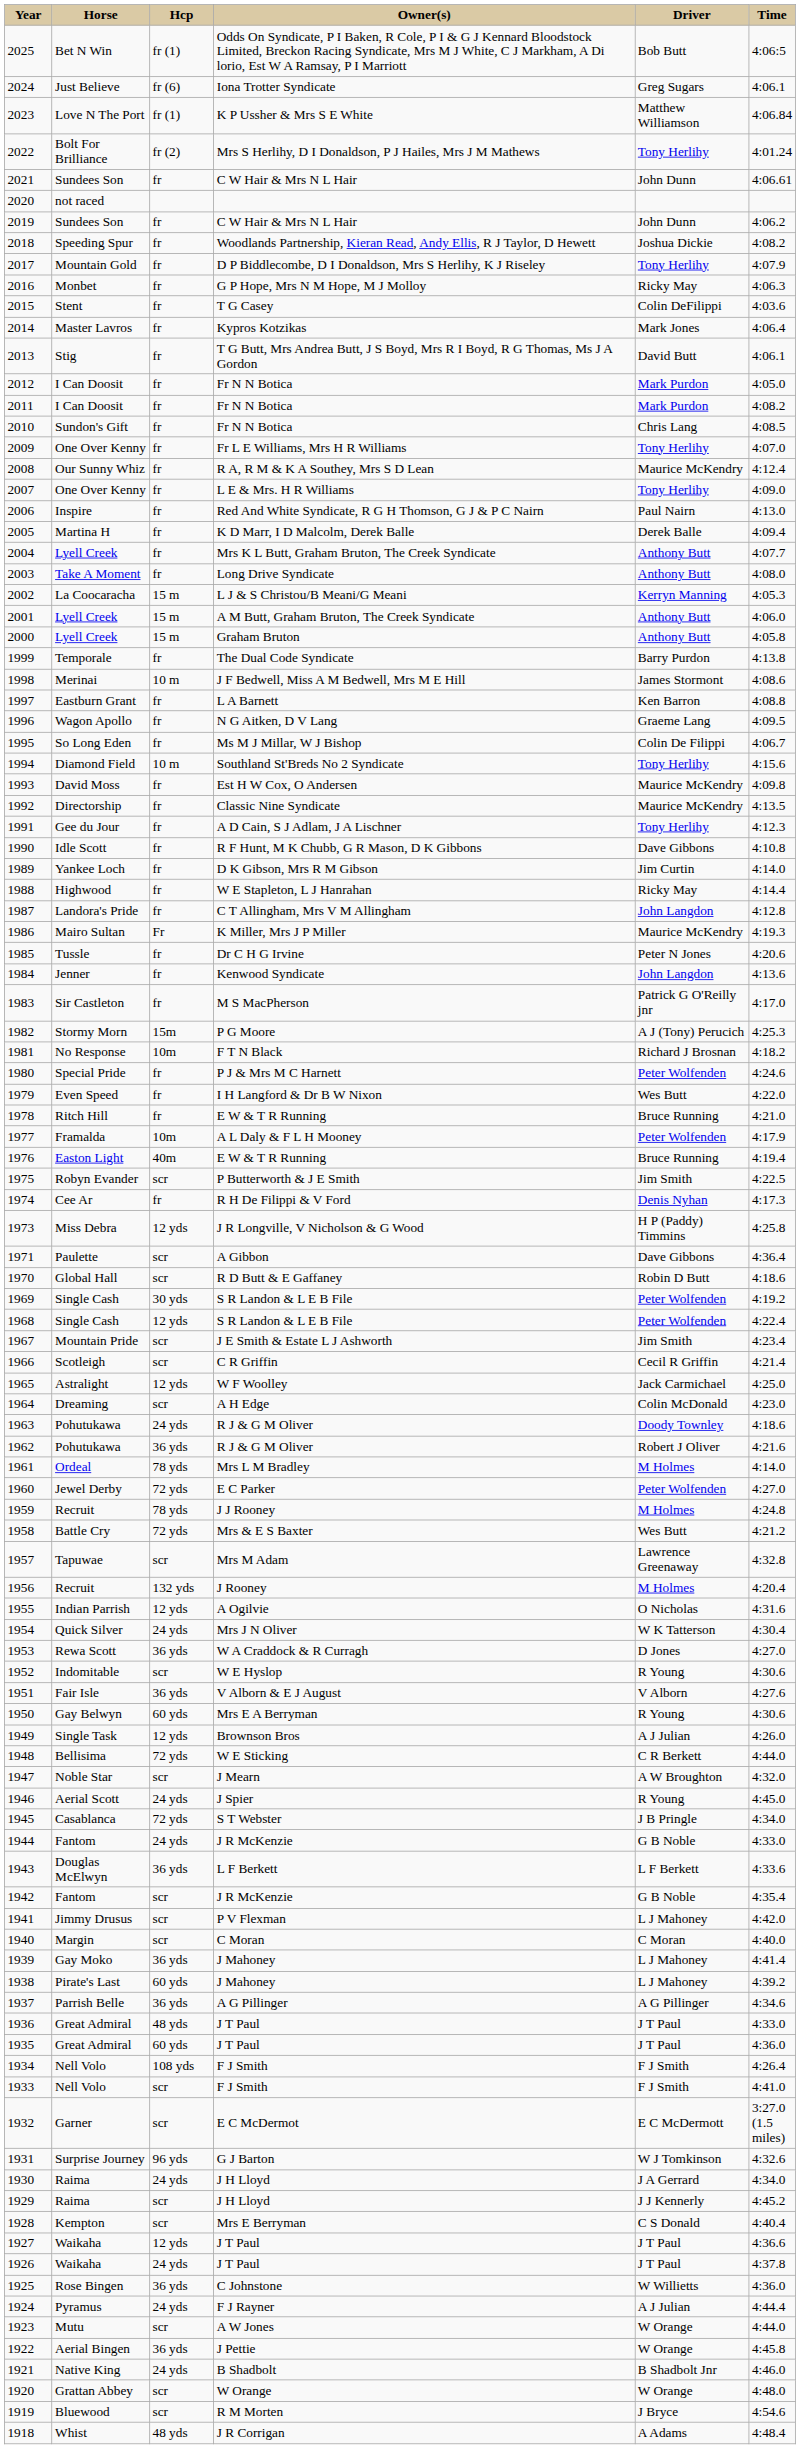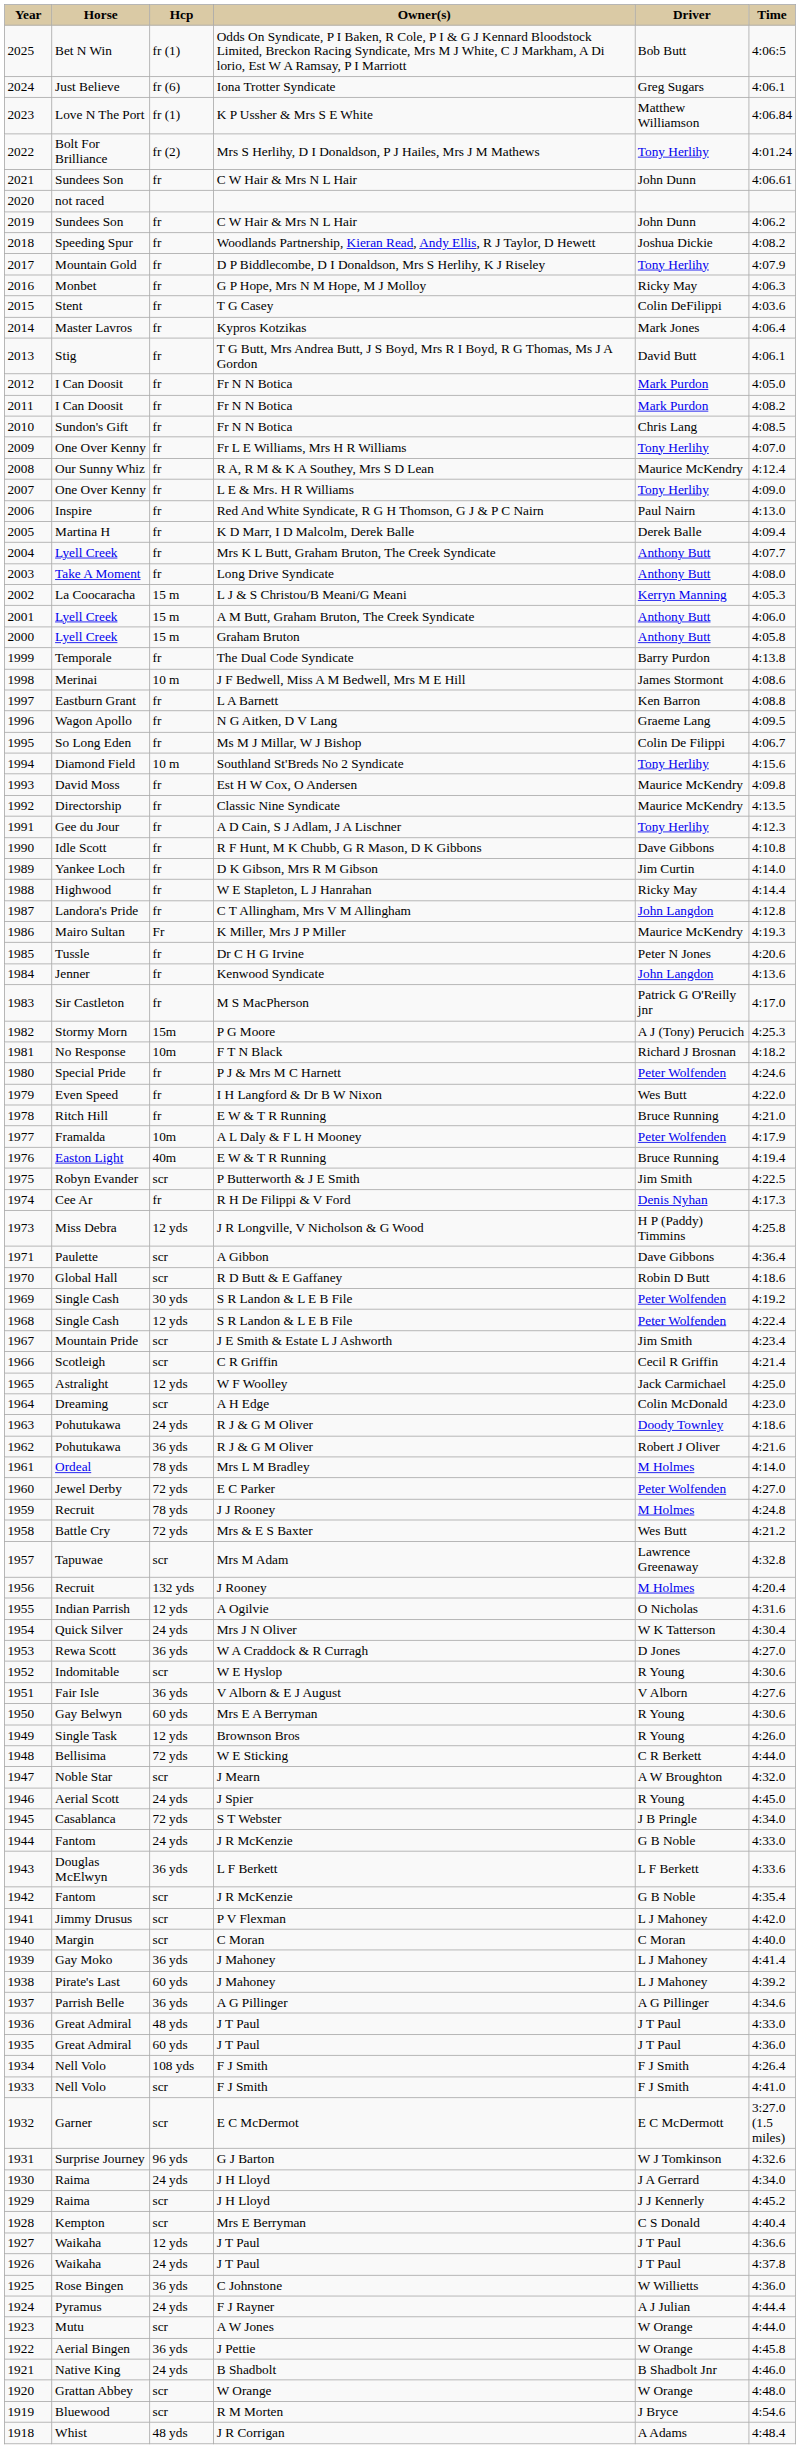1949 | Driver: A J Julian -> R Young
